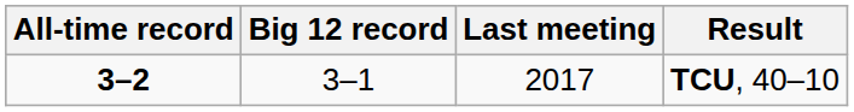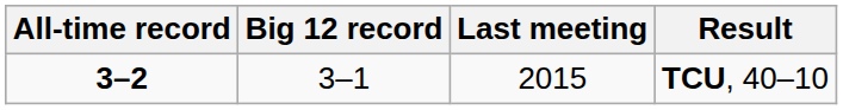TCU, 40–10 | Last meeting: 2017 -> 2015
